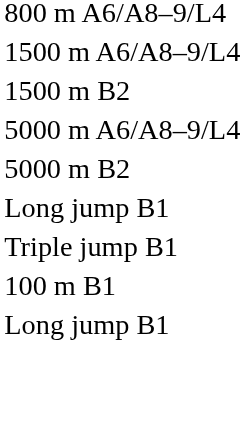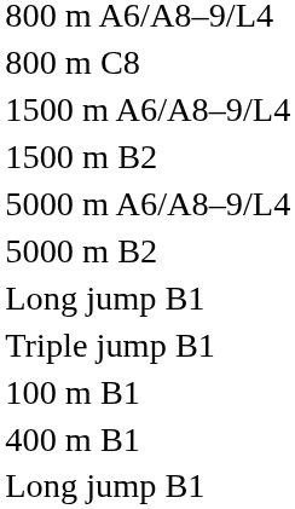+ row: 800 m C8
+ row: 400 m B1
